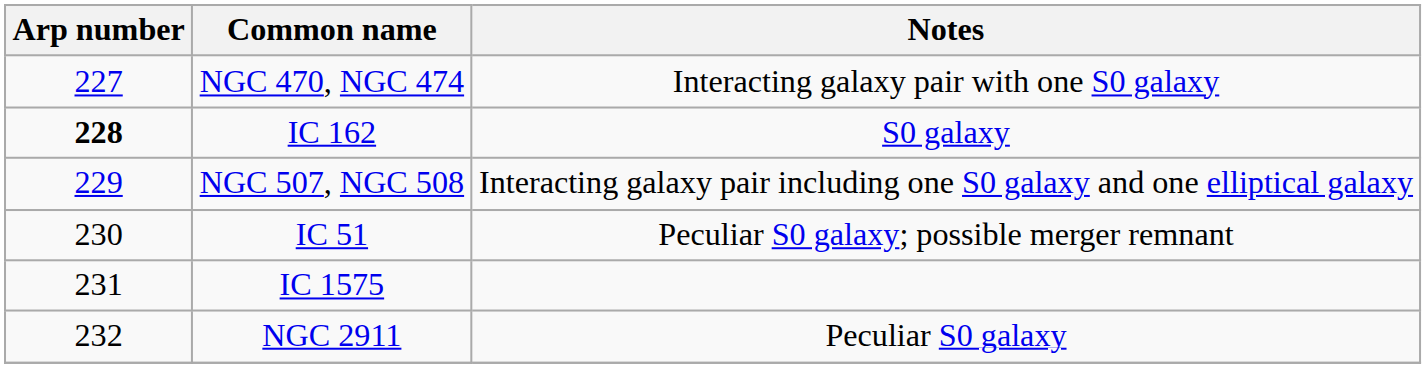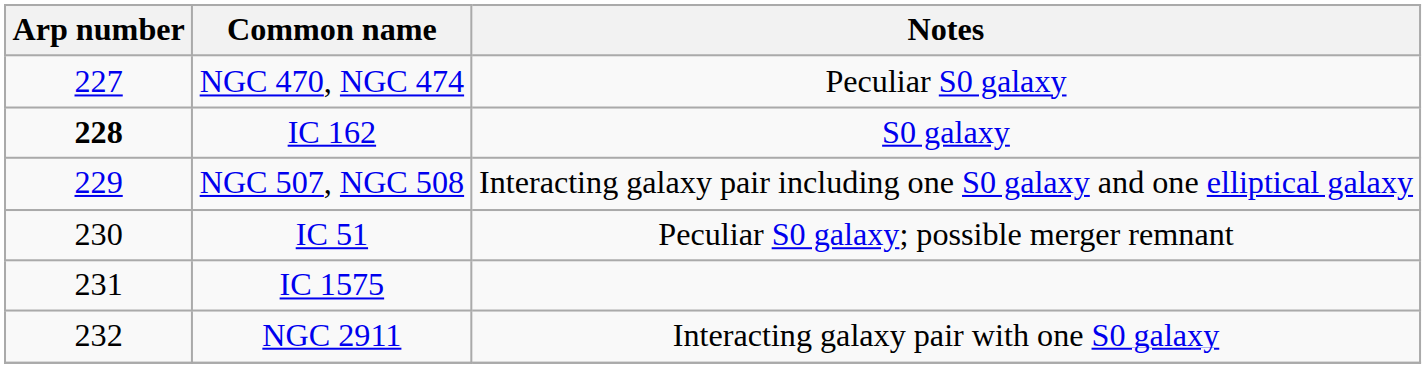NGC 470, NGC 474 | Notes: Interacting galaxy pair with one S0 galaxy -> Peculiar S0 galaxy
NGC 2911 | Notes: Peculiar S0 galaxy -> Interacting galaxy pair with one S0 galaxy
